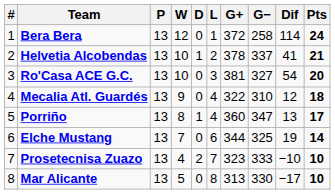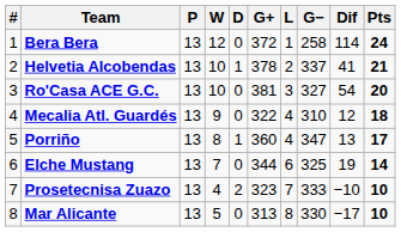columns swapped: L <-> G+
